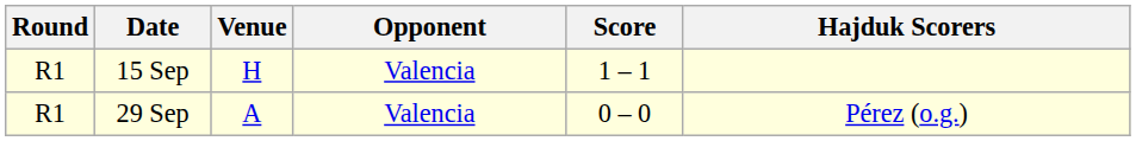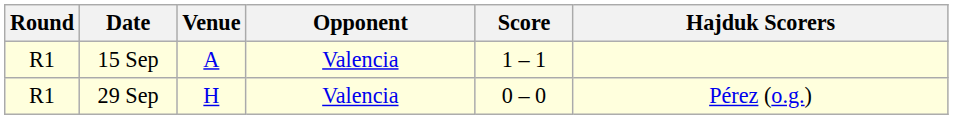15 Sep | Venue: H -> A
29 Sep | Venue: A -> H
